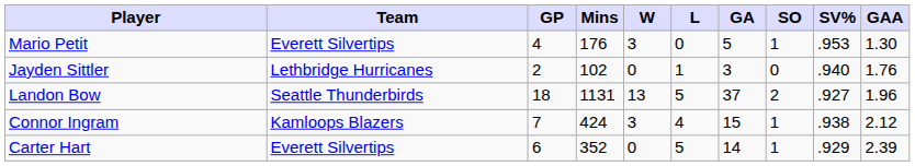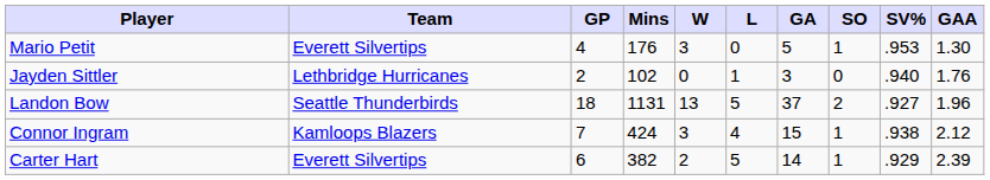Carter Hart | Mins: 352 -> 382
Carter Hart | W: 0 -> 2
